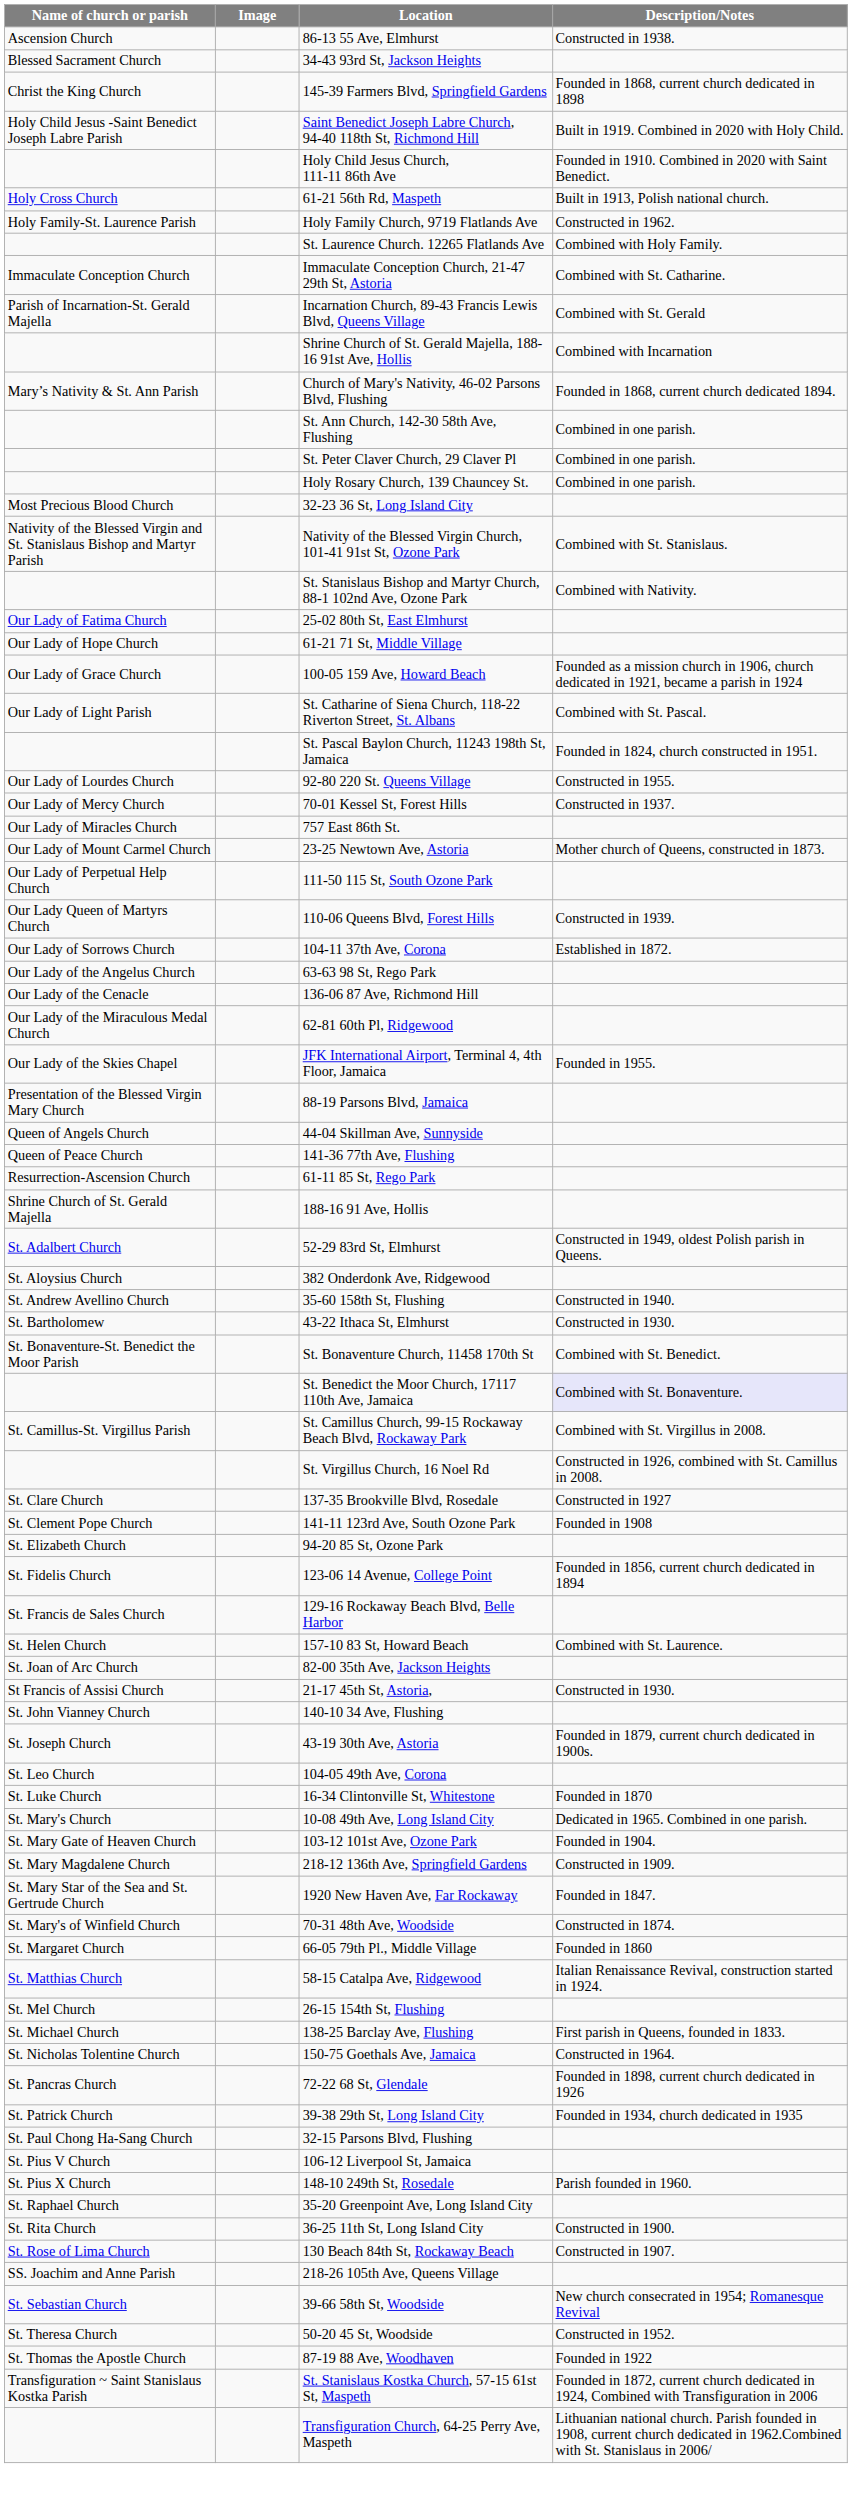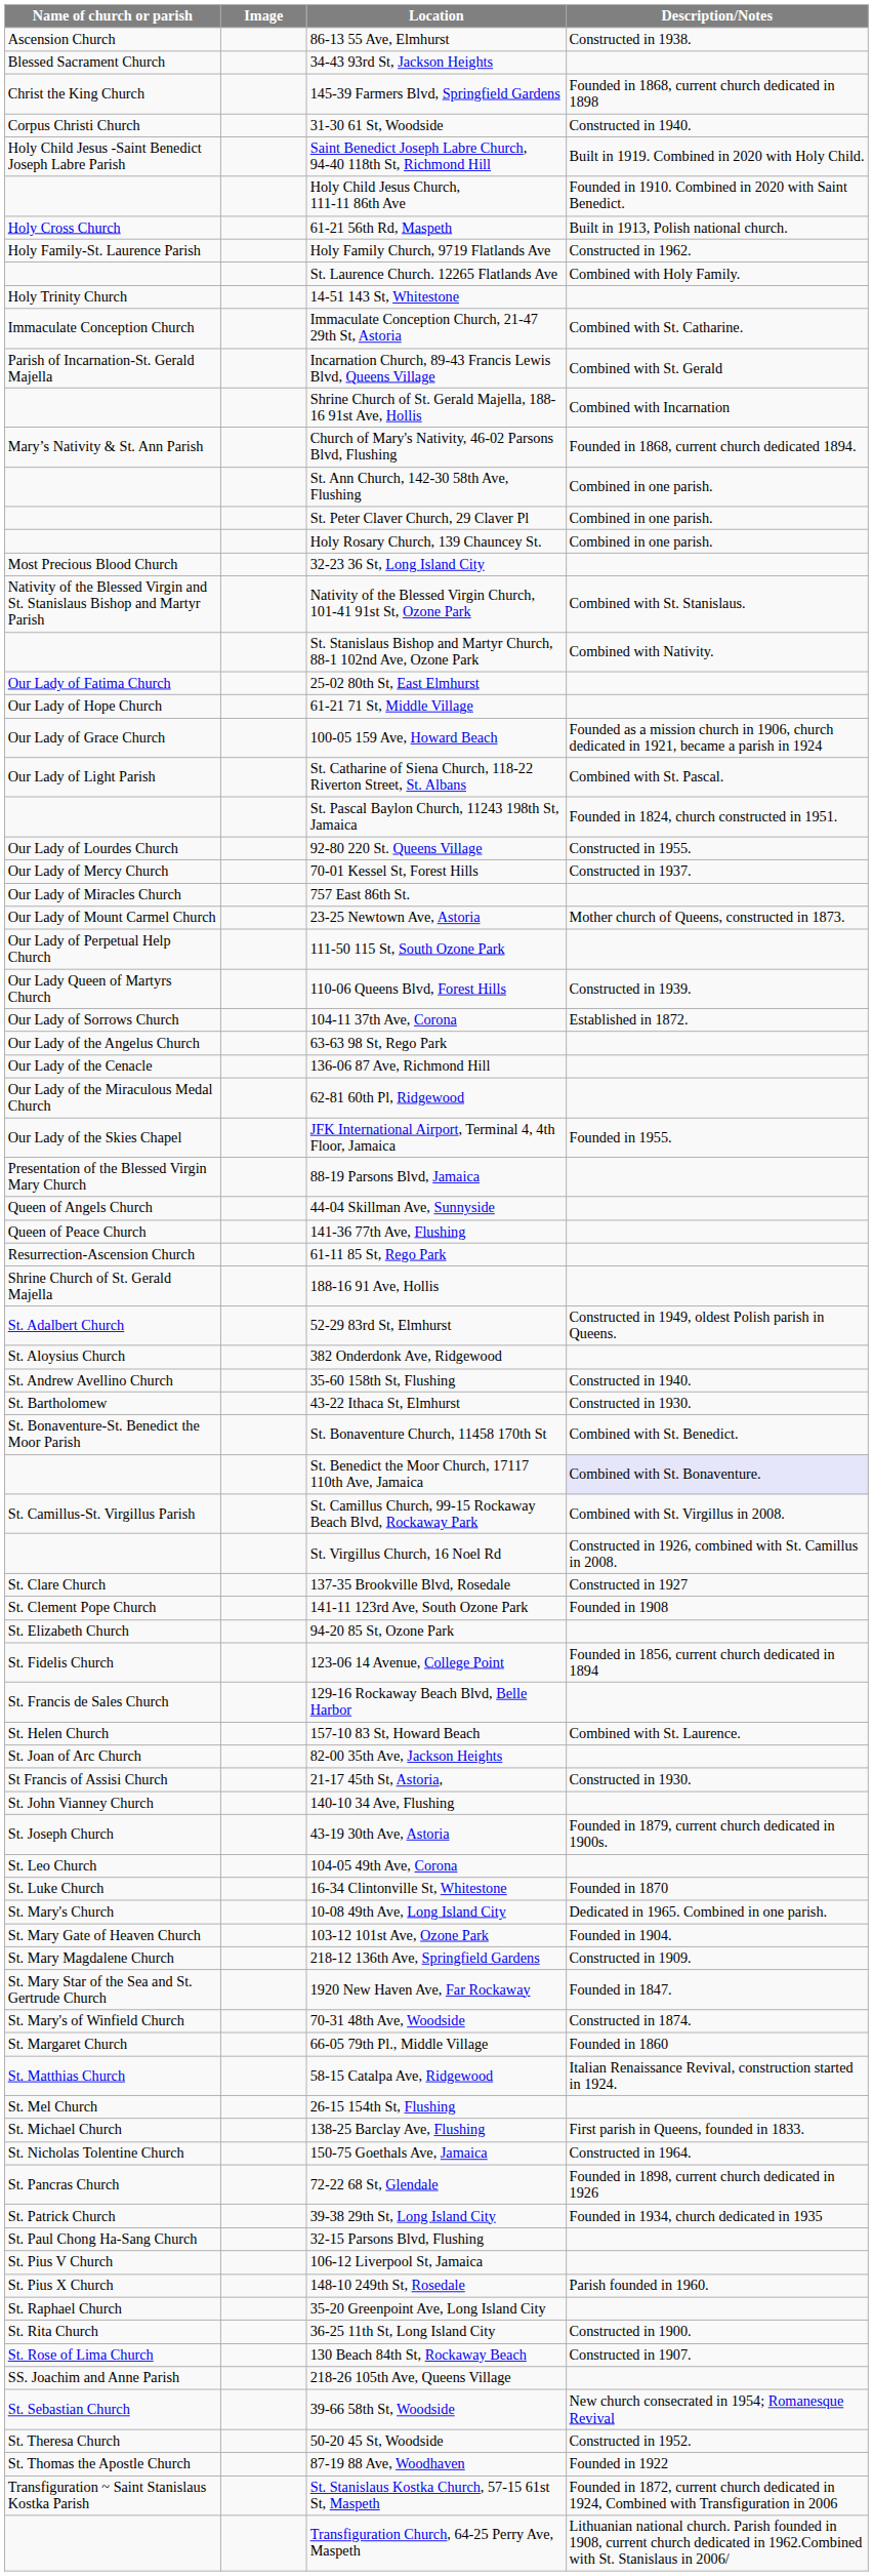+ row: Corpus Christi Church | 31-30 61 St, Woodside | Constructed in 1940.
+ row: Holy Trinity Church | 14-51 143 St, Whitestone
